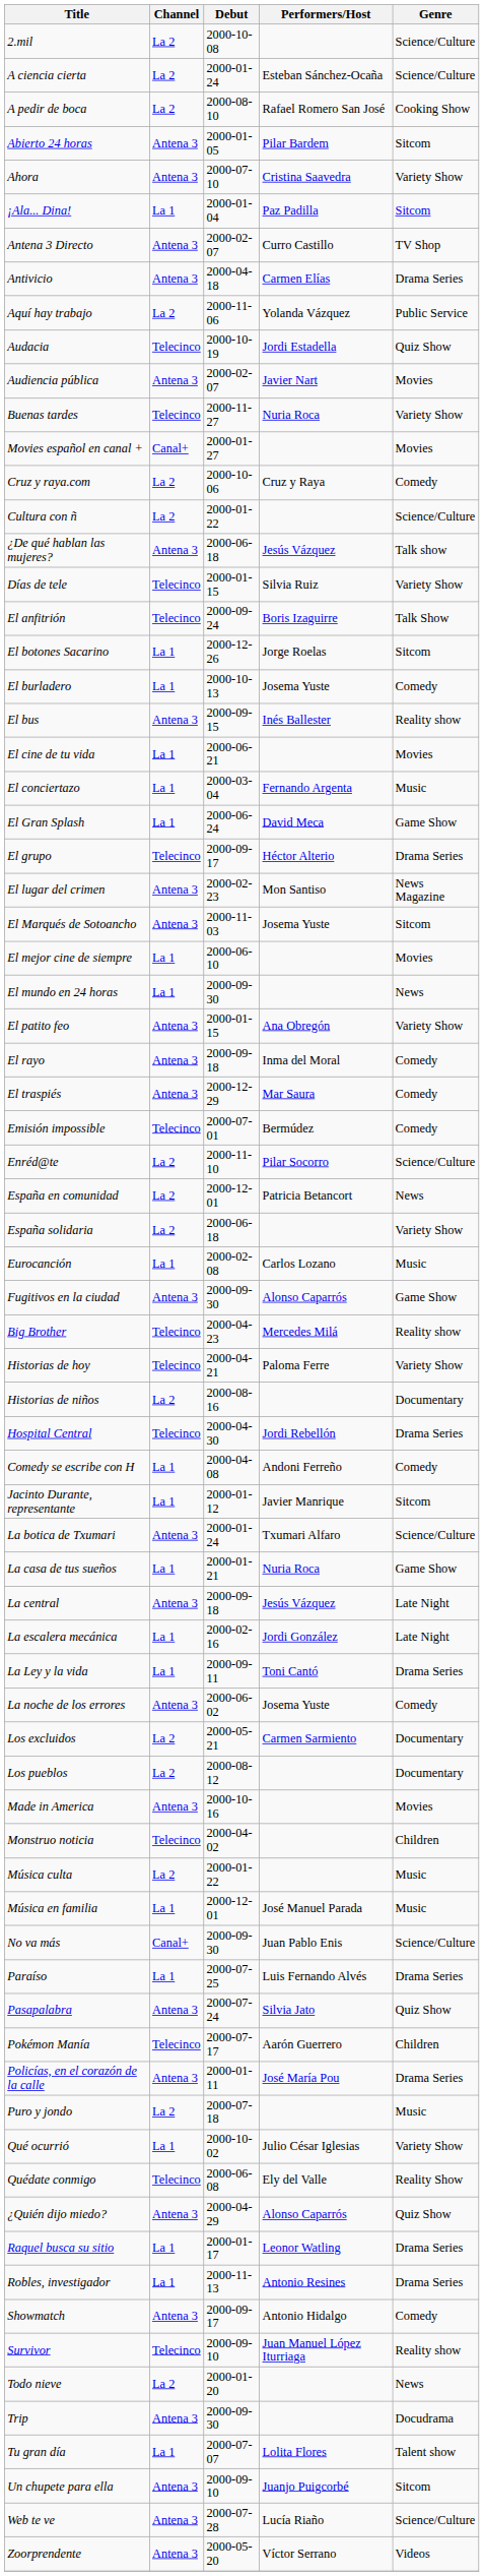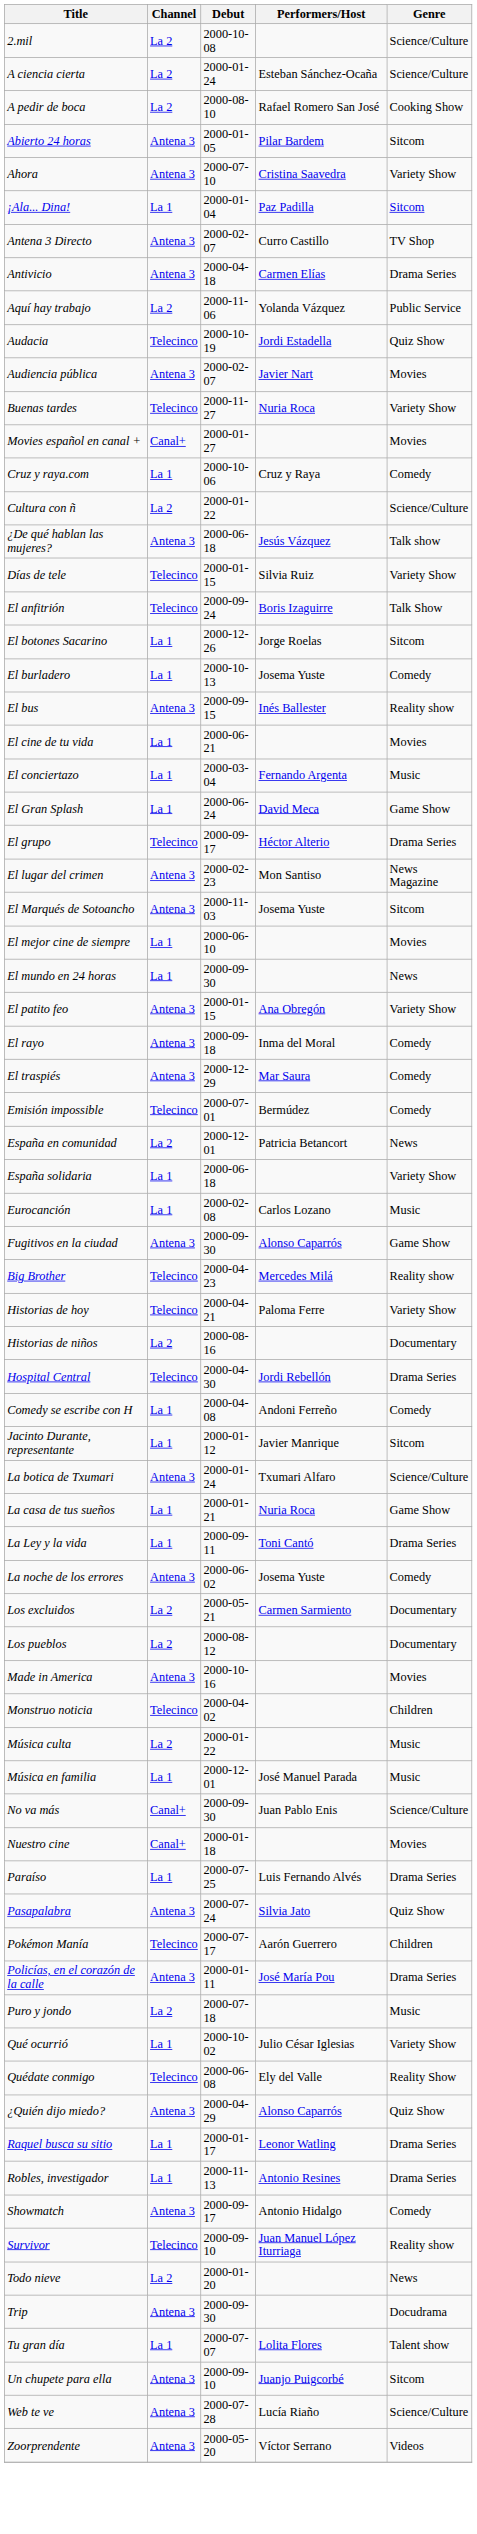Cruz y raya.com | Channel: La 2 -> La 1
- row: Enréd@te | La 2 | 2000-11-10 | Pilar Socorro | Science/Culture
España solidaria | Channel: La 2 -> La 1
- row: La central | Antena 3 | 2000-09-18 | Jesús Vázquez | Late Night
- row: La escalera mecánica | La 1 | 2000-02-16 | Jordi González | Late Night
+ row: Nuestro cine | Canal+ | 2000-01-18 | Movies
